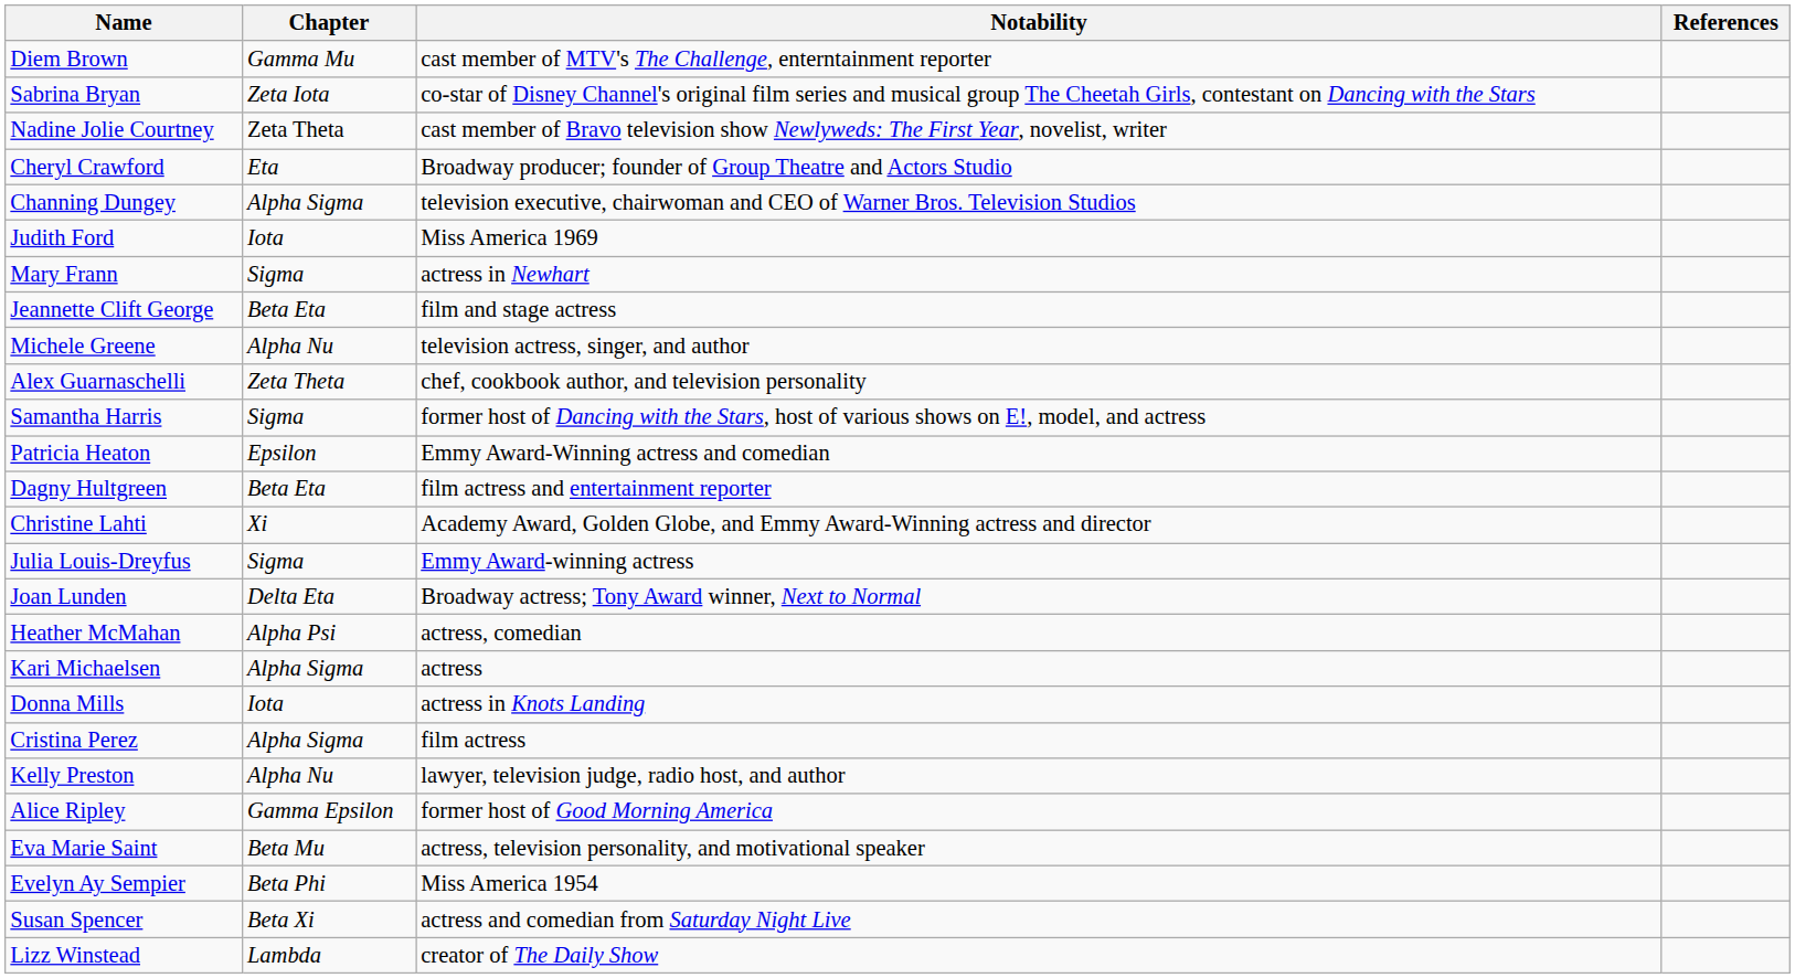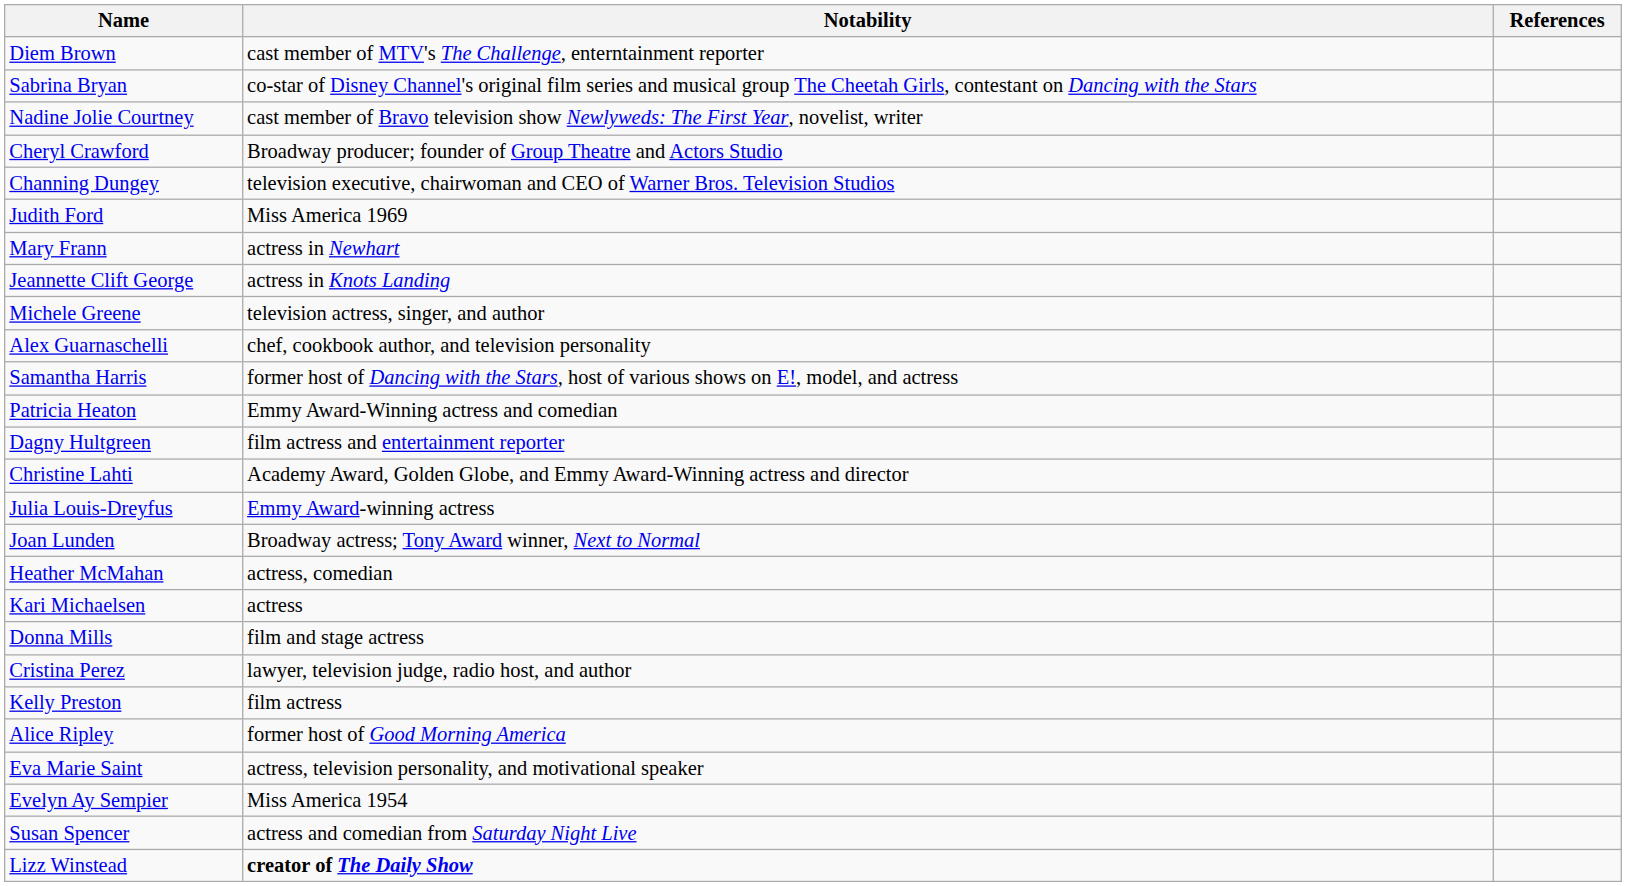- column: Chapter | Gamma Mu | Zeta Iota | Zeta Theta | Eta | Alpha Sigma | Iota | Sigma | Beta Eta | Alpha Nu | Zeta Theta | Sigma | Epsilon | Beta Eta | Xi | Sigma | Delta Eta | Alpha Psi | Alpha Sigma | Iota | Alpha Sigma | Alpha Nu | Gamma Epsilon | Beta Mu | Beta Phi | Beta Xi | Lambda
Jeannette Clift George | Notability: film and stage actress -> actress in Knots Landing
Donna Mills | Notability: actress in Knots Landing -> film and stage actress
Cristina Perez | Notability: film actress -> lawyer, television judge, radio host, and author
Kelly Preston | Notability: lawyer, television judge, radio host, and author -> film actress
Lizz Winstead | Notability: normal -> bold
